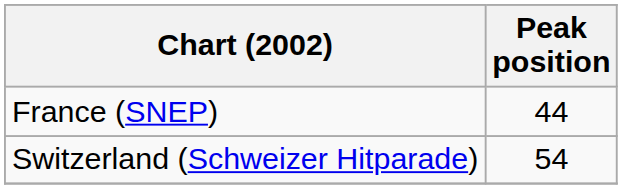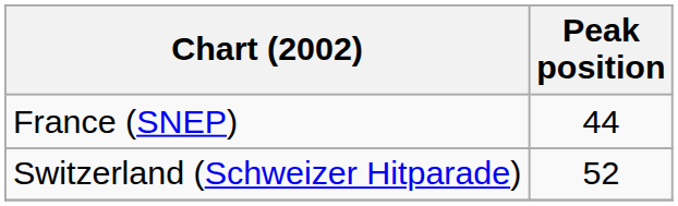Switzerland (Schweizer Hitparade) | Peak position: 54 -> 52
